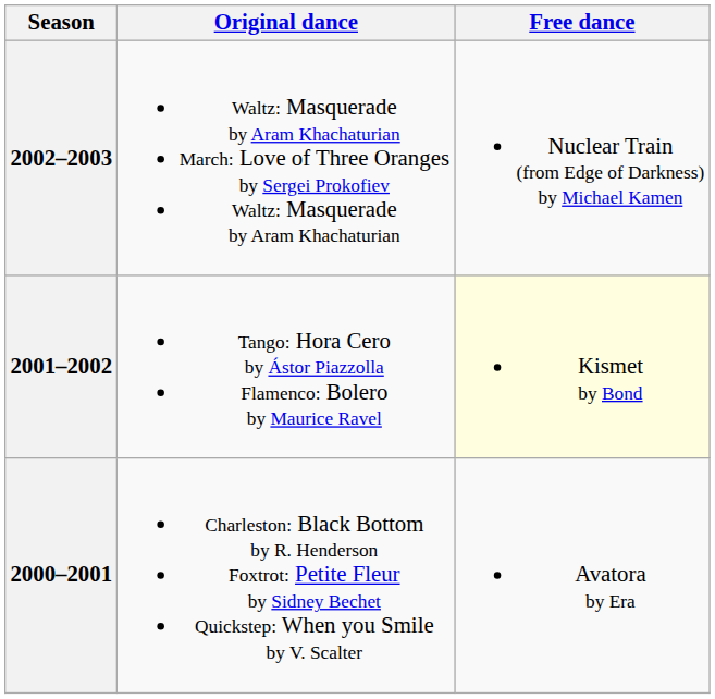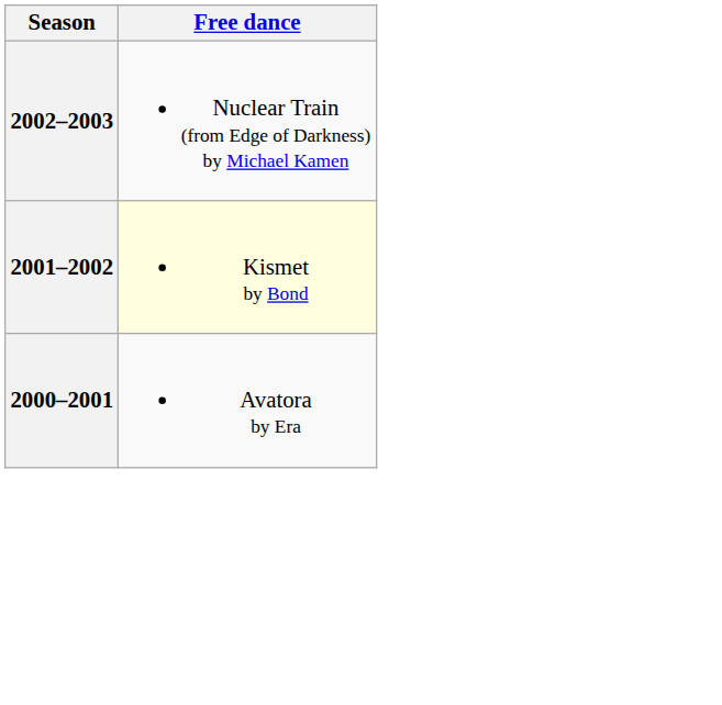- column: Original dance | Waltz: Masquerade by Aram Khachaturian March: Love of Three Oranges by Sergei Prokofiev Waltz: Masquerade by Aram Khachaturian | Tango: Hora Cero by Ástor Piazzolla Flamenco: Bolero by Maurice Ravel | Charleston: Black Bottom by R. Henderson Foxtrot: Petite Fleur by Sidney Bechet Quickstep: When you Smile by V. Scalter
